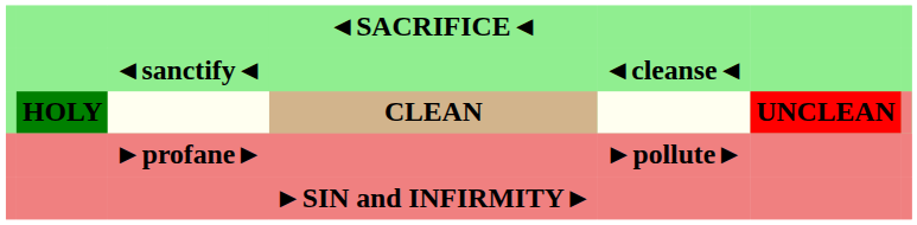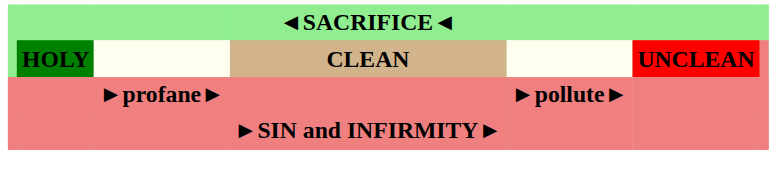- row: ◄sanctify◄ | ◄cleanse◄
